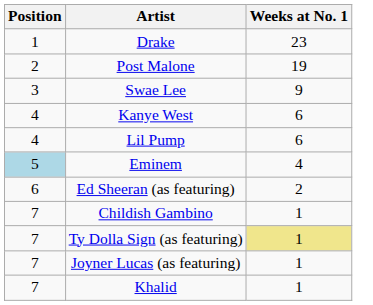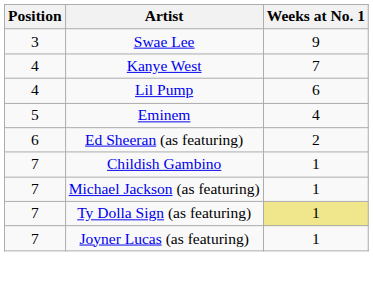- row: 1 | Drake | 23
- row: 2 | Post Malone | 19
Kanye West | Weeks at No. 1: 6 -> 7
Eminem | Position: lightblue background -> no background
+ row: 7 | Michael Jackson (as featuring) | 1
- row: 7 | Khalid | 1
